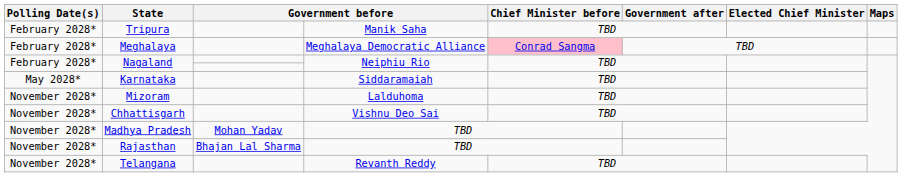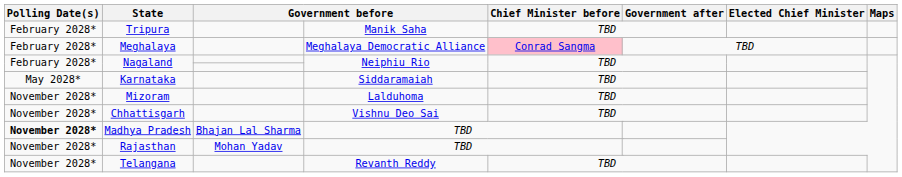Madhya Pradesh | Polling Date(s): normal -> bold
Madhya Pradesh | column 3: Mohan Yadav -> Bhajan Lal Sharma
Rajasthan | column 3: Bhajan Lal Sharma -> Mohan Yadav
